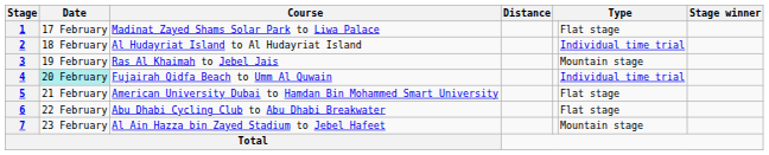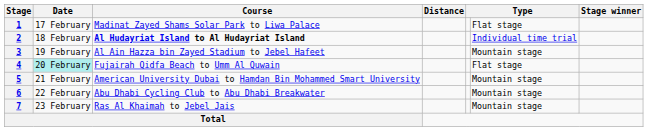2 | Course: normal -> bold
3 | Course: Ras Al Khaimah to Jebel Jais -> Al Ain Hazza bin Zayed Stadium to Jebel Hafeet
4 | column 6: Individual time trial -> Flat stage
5 | column 6: Flat stage -> Mountain stage
6 | column 6: Flat stage -> Mountain stage
7 | Course: Al Ain Hazza bin Zayed Stadium to Jebel Hafeet -> Ras Al Khaimah to Jebel Jais
